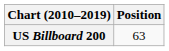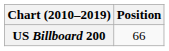US Billboard 200 | Position: 63 -> 66
